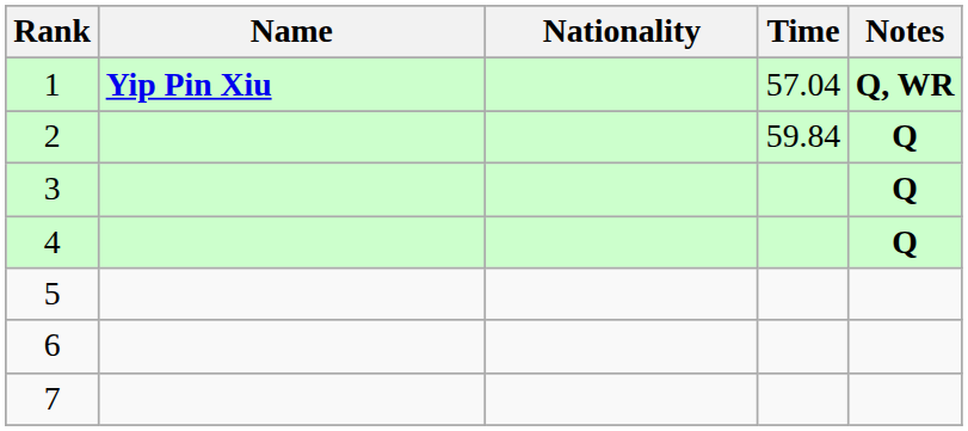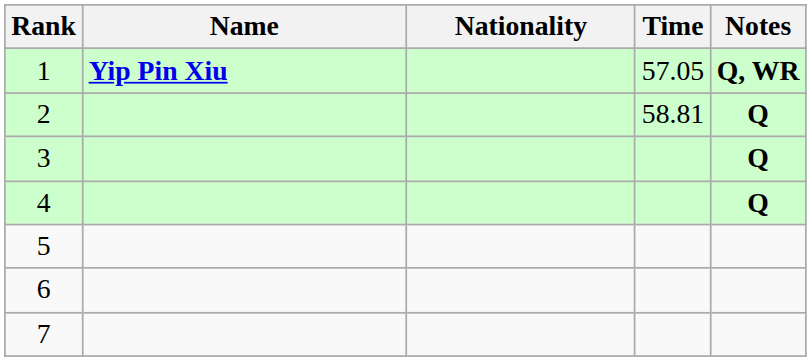1 | Time: 57.04 -> 57.05
2 | Time: 59.84 -> 58.81
